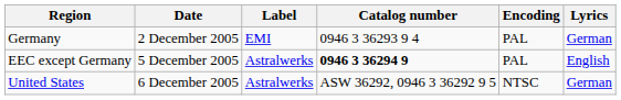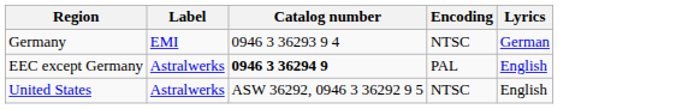- column: Date | 2 December 2005 | 5 December 2005 | 6 December 2005
Germany | Encoding: PAL -> NTSC
United States | Lyrics: German -> English
